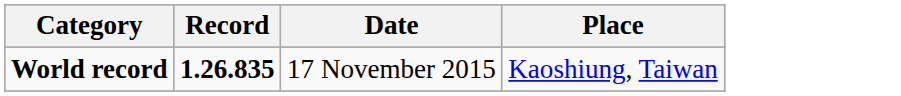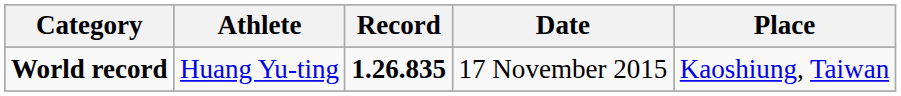+ column: Athlete | Huang Yu-ting
